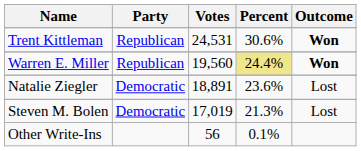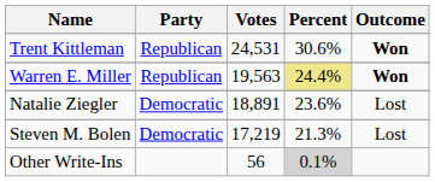Warren E. Miller | Votes: 19,560 -> 19,563
Steven M. Bolen | Votes: 17,019 -> 17,219
Other Write-Ins | Percent: no background -> lightgrey background
